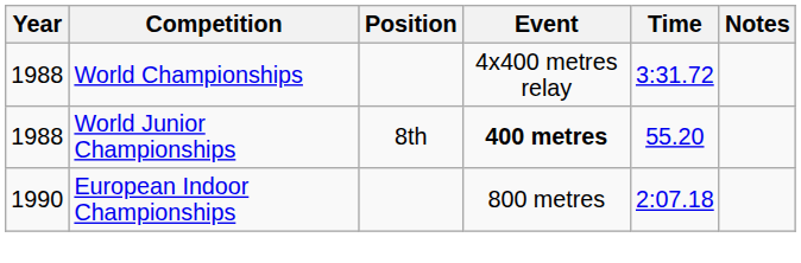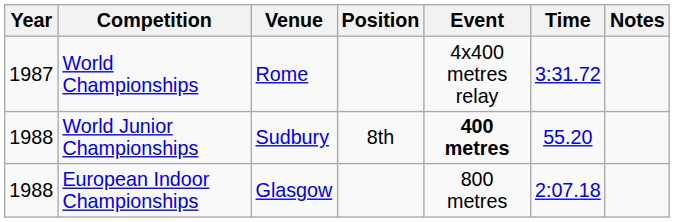+ column: Venue | Rome | Sudbury | Glasgow
World Championships | Year: 1988 -> 1987
European Indoor Championships | Year: 1990 -> 1988
